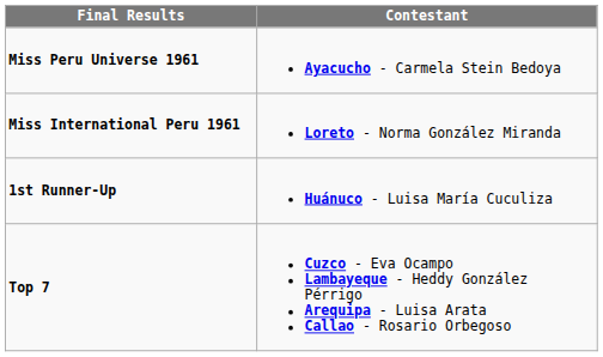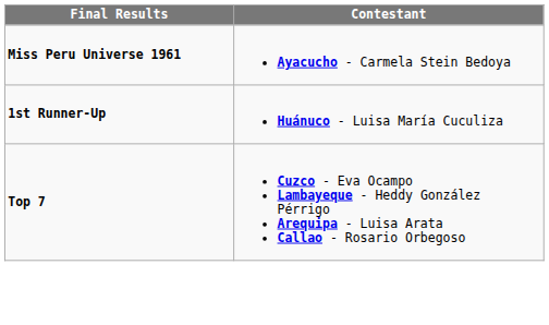- row: Miss International Peru 1961 | Loreto - Norma González Miranda
